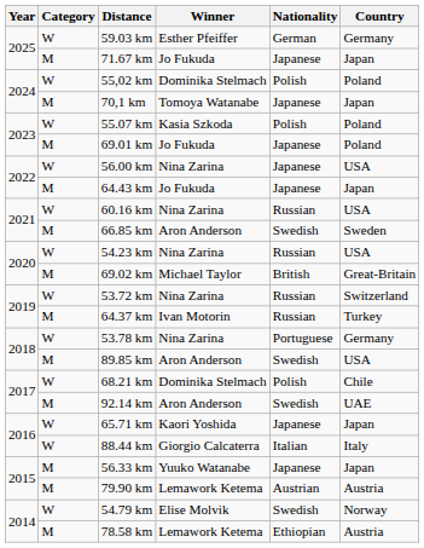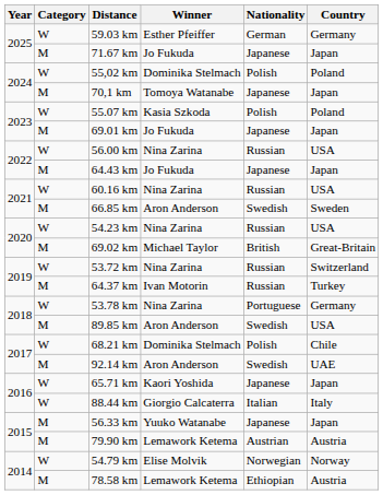69.01 km | Country: Poland -> Japan
56.00 km | Nationality: Japanese -> Russian
54.79 km | Nationality: Swedish -> Norwegian
